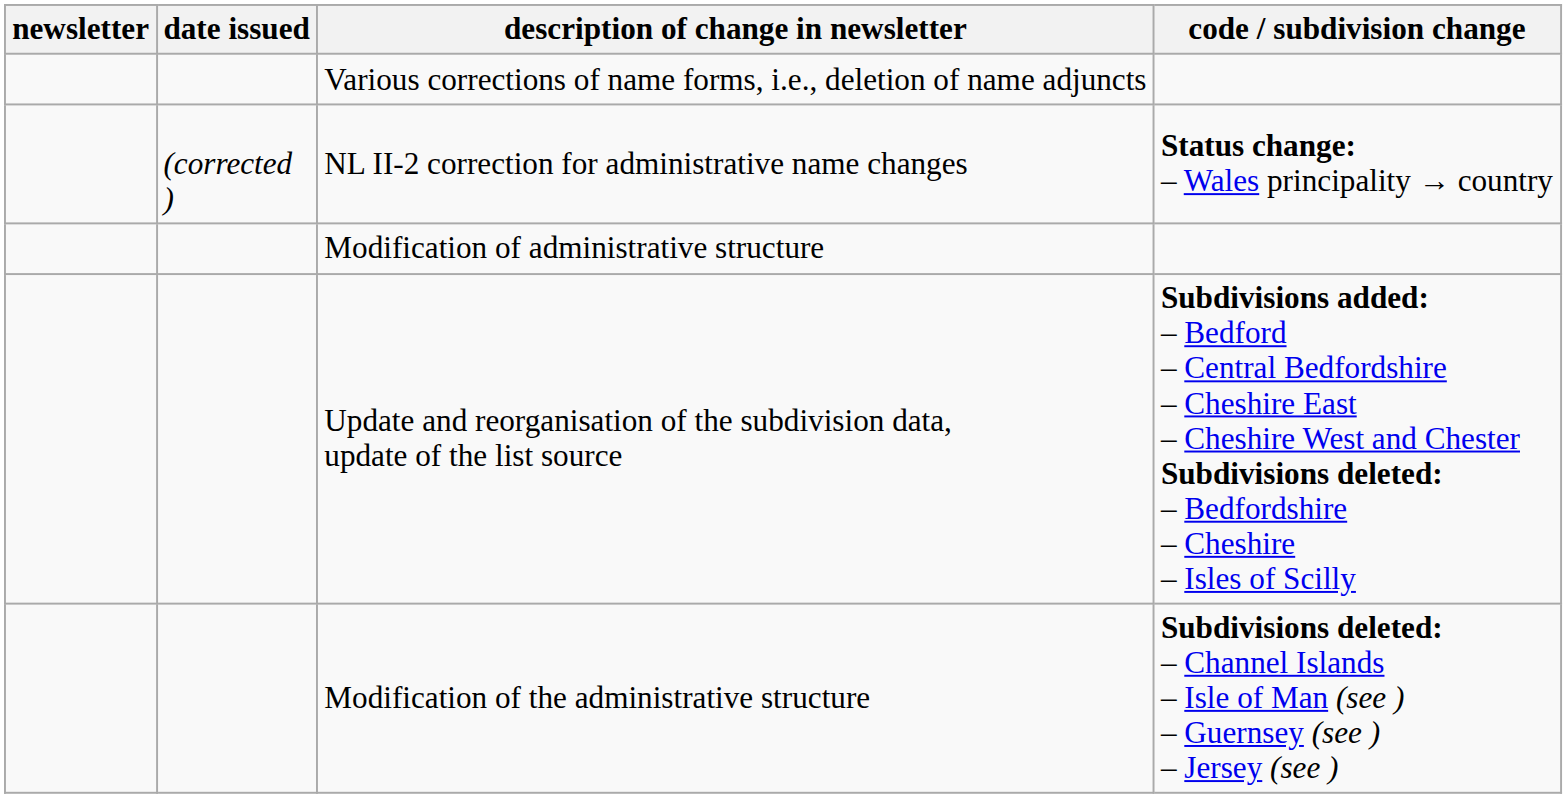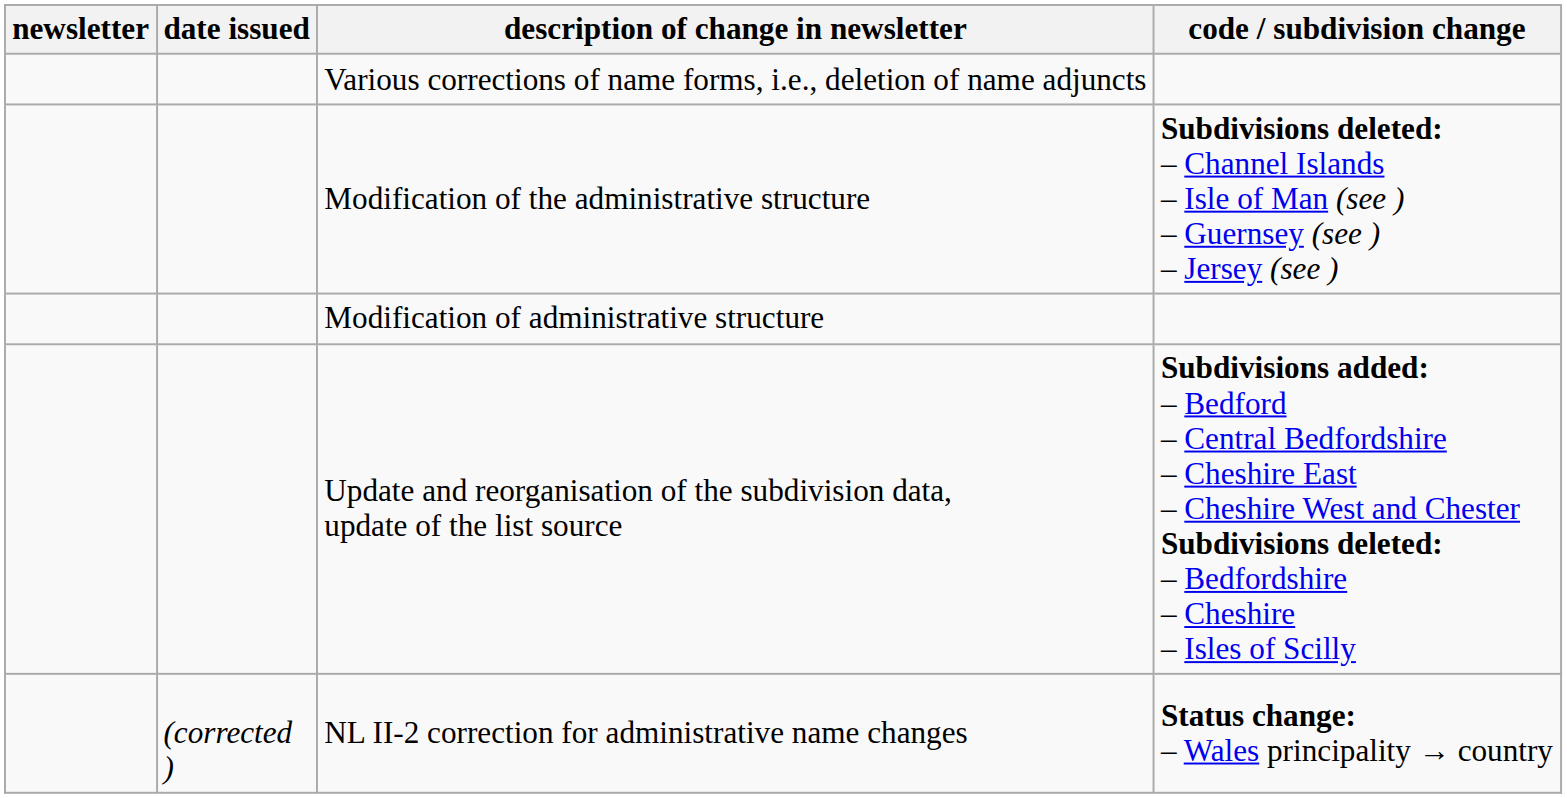rows swapped: Modification of the administrative structure <-> NL II-2 correction for administrative name changes
